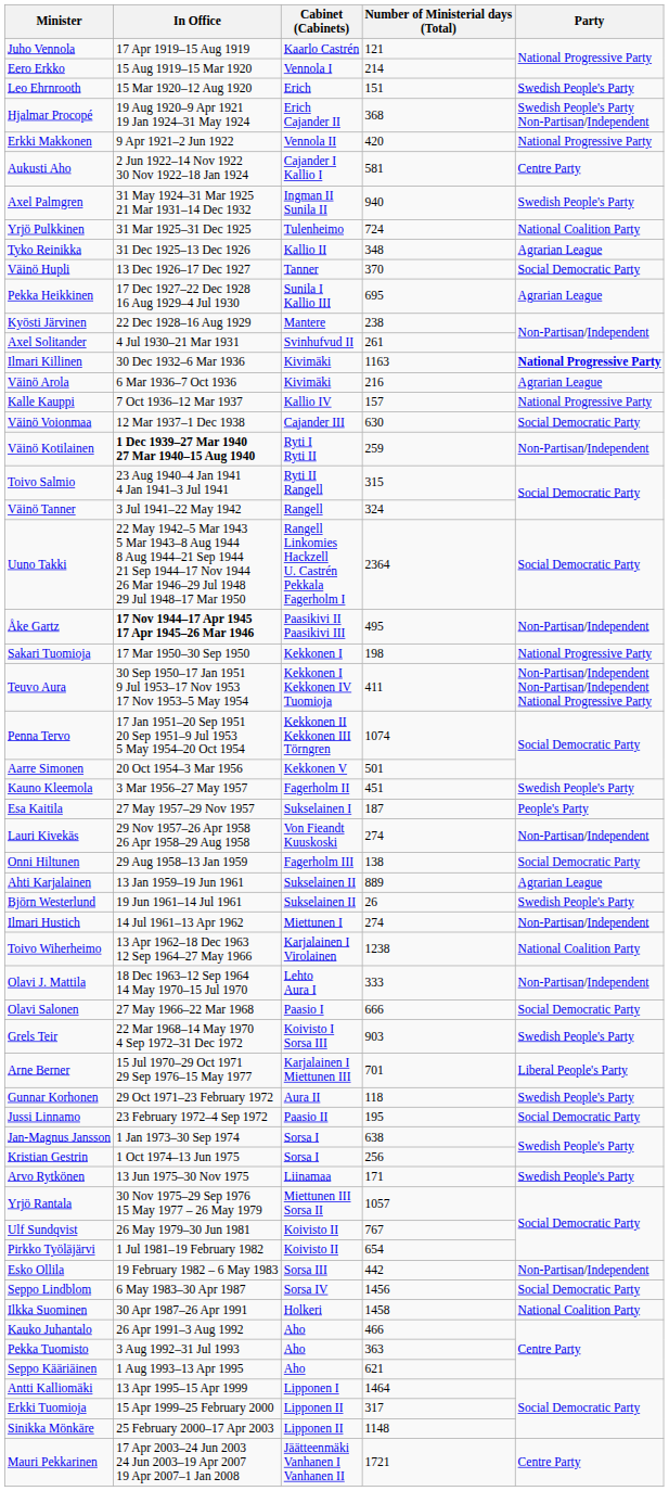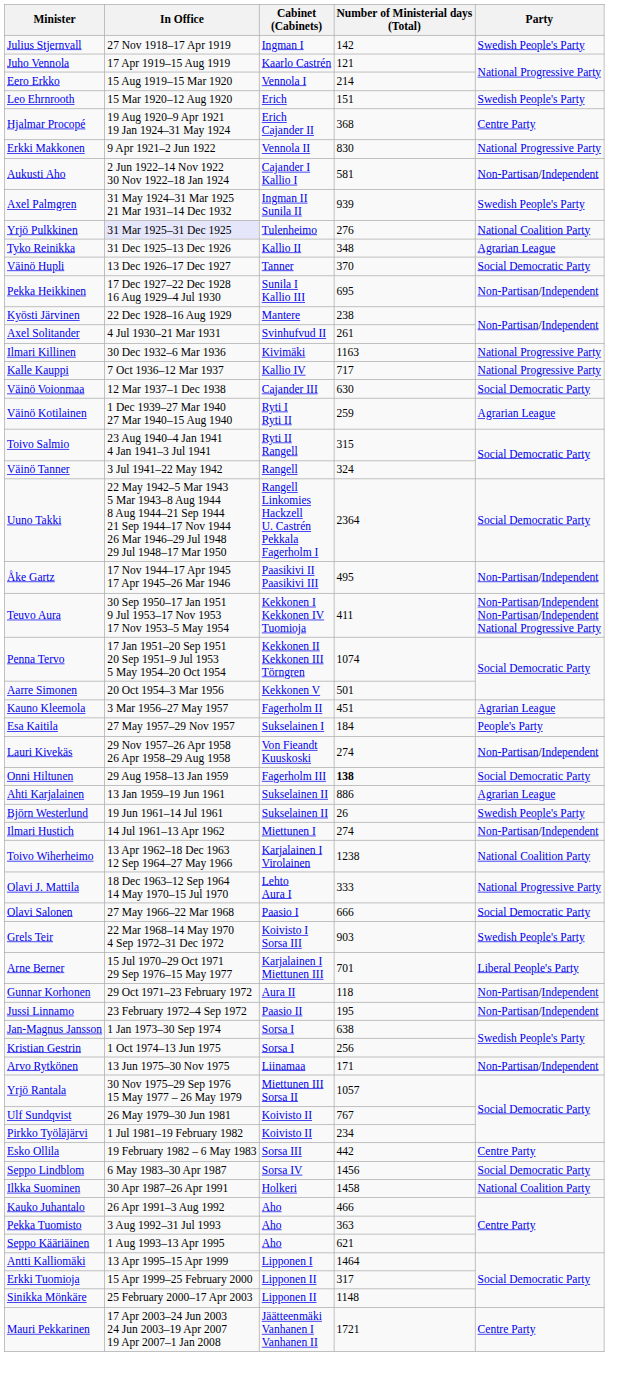+ row: Julius Stjernvall | 27 Nov 1918–17 Apr 1919 | Ingman I | 142 | Swedish People's Party
Hjalmar Procopé | Party: Swedish People's Party Non-Partisan/Independent -> Centre Party
Erkki Makkonen | Number of Ministerial days (Total): 420 -> 830
Aukusti Aho | Party: Centre Party -> Non-Partisan/Independent
Axel Palmgren | Number of Ministerial days (Total): 940 -> 939
Yrjö Pulkkinen | In Office: no background -> lavender background
Yrjö Pulkkinen | Number of Ministerial days (Total): 724 -> 276
Pekka Heikkinen | Party: Agrarian League -> Non-Partisan/Independent
Ilmari Killinen | Party: bold -> normal
- row: Väinö Arola | 6 Mar 1936–7 Oct 1936 | Kivimäki | 216 | Agrarian League
Kalle Kauppi | Number of Ministerial days (Total): 157 -> 717
Väinö Kotilainen | In Office: bold -> normal
Väinö Kotilainen | Party: Non-Partisan/Independent -> Agrarian League
Åke Gartz | In Office: bold -> normal
- row: Sakari Tuomioja | 17 Mar 1950–30 Sep 1950 | Kekkonen I | 198 | National Progressive Party
Kauno Kleemola | Party: Swedish People's Party -> Agrarian League
Esa Kaitila | Number of Ministerial days (Total): 187 -> 184
Onni Hiltunen | Number of Ministerial days (Total): normal -> bold
Ahti Karjalainen | Number of Ministerial days (Total): 889 -> 886
Olavi J. Mattila | Party: Non-Partisan/Independent -> National Progressive Party
Gunnar Korhonen | Party: Swedish People's Party -> Non-Partisan/Independent
Jussi Linnamo | Party: Social Democratic Party -> Non-Partisan/Independent
Arvo Rytkönen | Party: Swedish People's Party -> Non-Partisan/Independent
Pirkko Työläjärvi | Number of Ministerial days (Total): 654 -> 234
Esko Ollila | Party: Non-Partisan/Independent -> Centre Party
